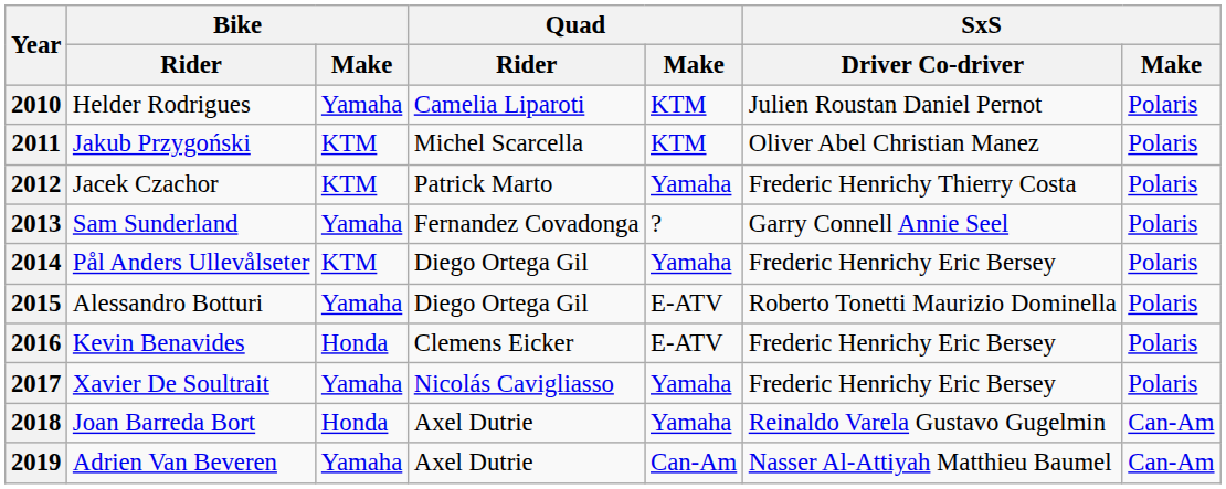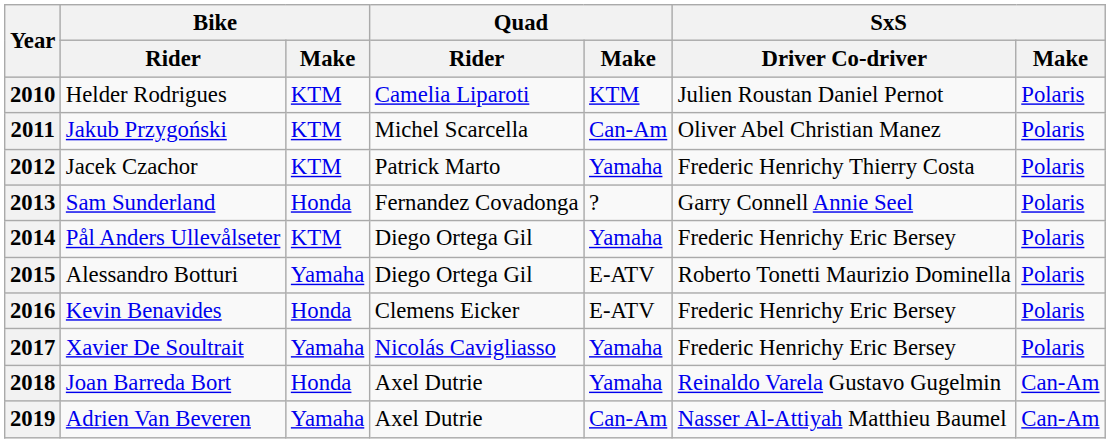2010 | Bike / Make: Yamaha -> KTM
2011 | Quad / Make: KTM -> Can-Am
2013 | Bike / Make: Yamaha -> Honda
